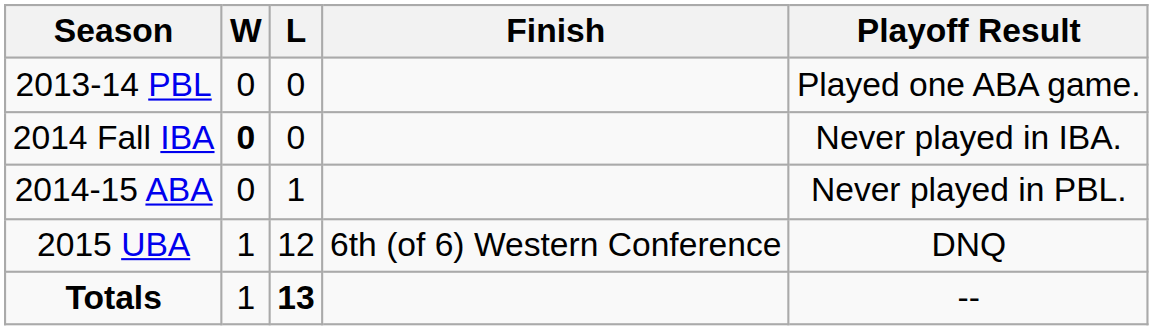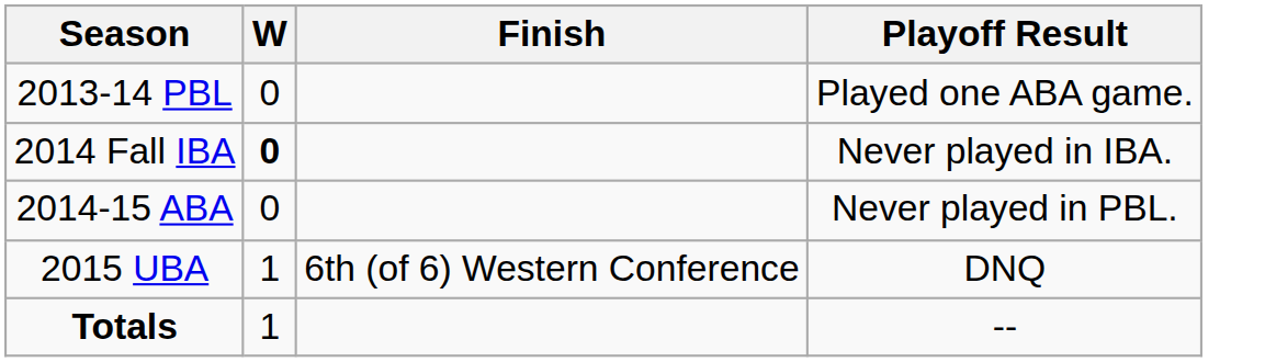- column: L | 0 | 0 | 1 | 12 | 13
